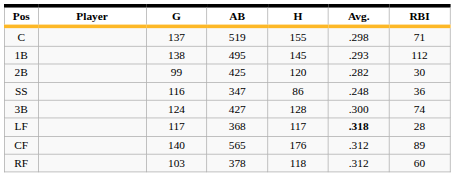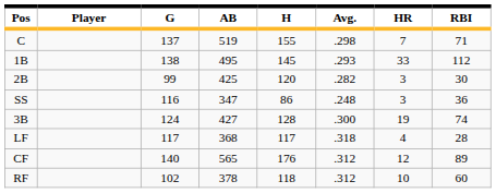+ column: HR | 7 | 33 | 3 | 3 | 19 | 4 | 12 | 10
LF | Avg.: bold -> normal
RF | G: 103 -> 102
